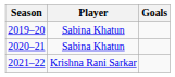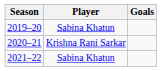2020–21 | Player: Sabina Khatun -> Krishna Rani Sarkar
2021–22 | Player: Krishna Rani Sarkar -> Sabina Khatun
